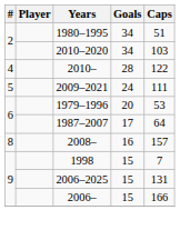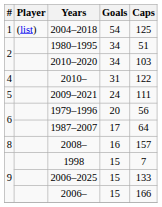+ row: 1 | (list) | 2004–2018 | 54 | 125
2010– | Goals: 28 -> 31
1979–1996 | Caps: 53 -> 56
2006–2025 | Caps: 131 -> 133
